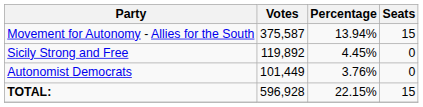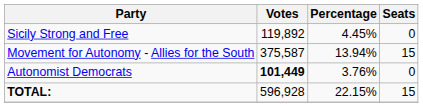rows swapped: Movement for Autonomy - Allies for the South <-> Sicily Strong and Free
Autonomist Democrats | Votes: normal -> bold
